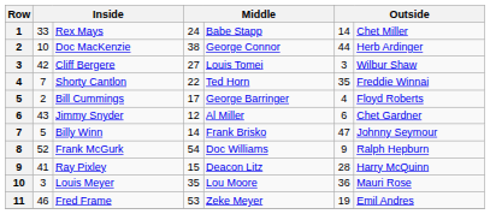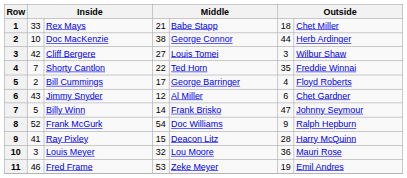Rex Mays | column 4: 24 -> 21
Rex Mays | column 6: 14 -> 18
Louis Meyer | column 4: 35 -> 32
